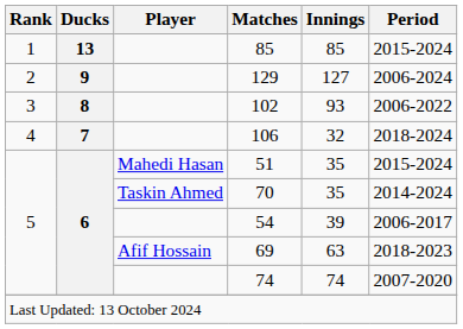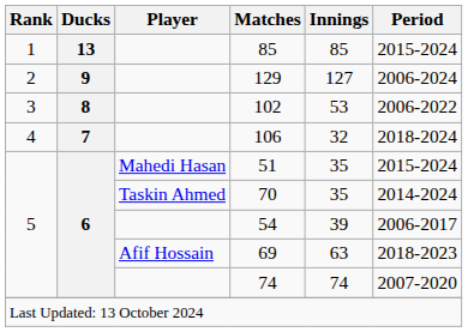102 | Innings: 93 -> 53
